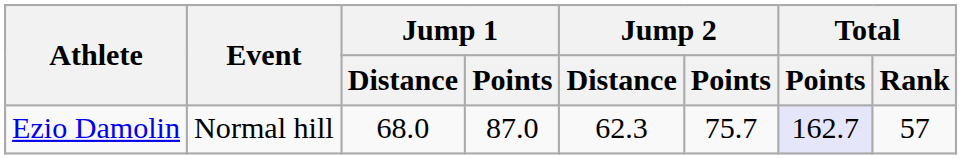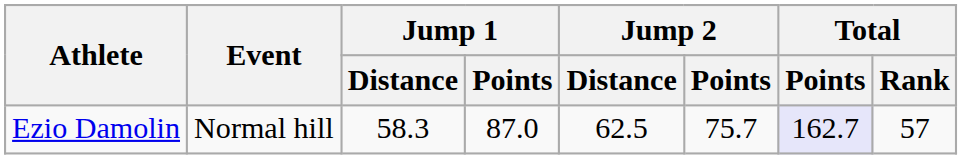Ezio Damolin | Jump 1 / Distance: 68.0 -> 58.3
Ezio Damolin | Jump 2 / Distance: 62.3 -> 62.5
